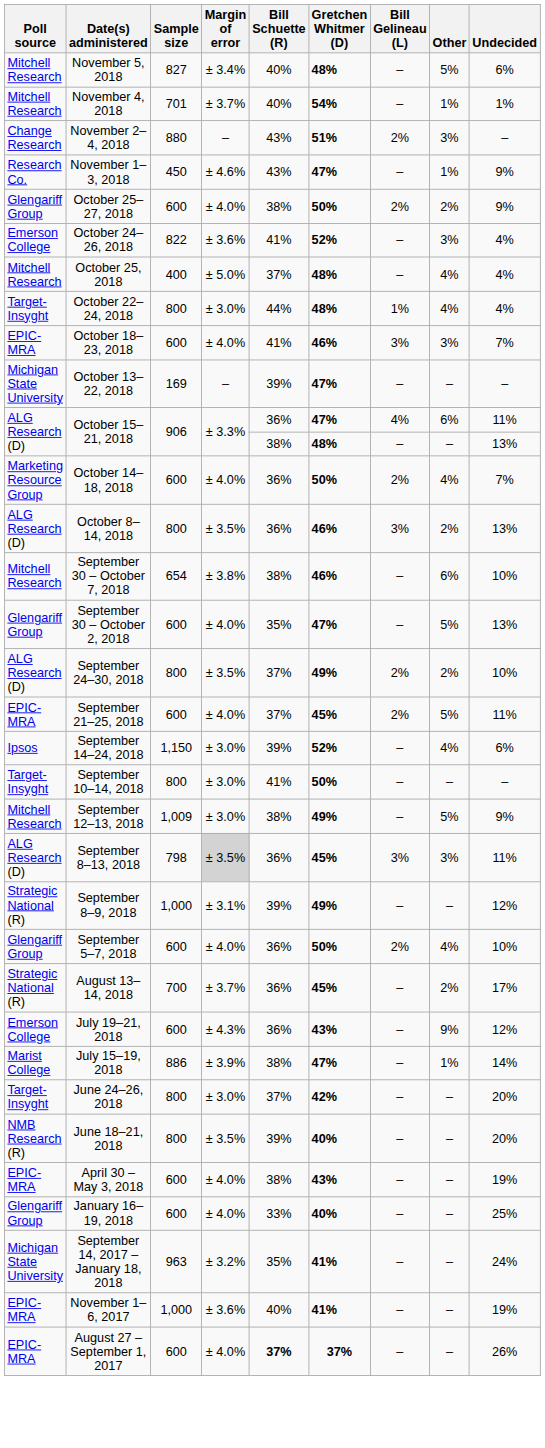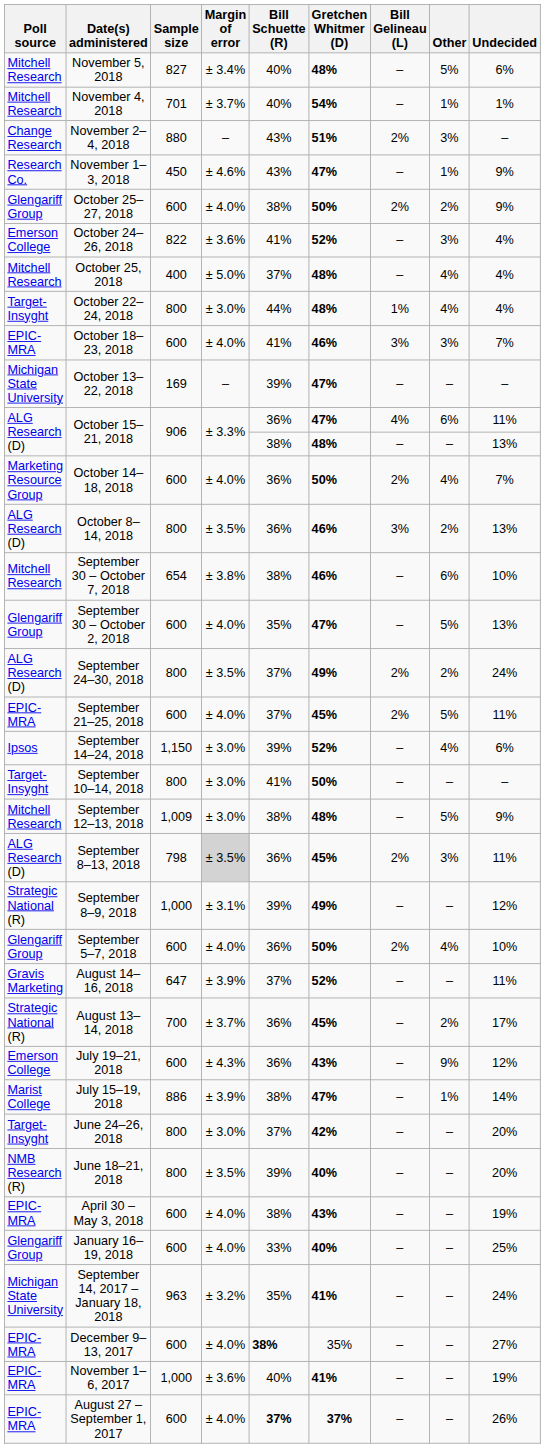September 24–30, 2018 | Undecided: 10% -> 24%
September 12–13, 2018 | Gretchen Whitmer (D): 49% -> 48%
September 8–13, 2018 | Bill Gelineau (L): 3% -> 2%
+ row: Gravis Marketing | August 14–16, 2018 | 647 | ± 3.9% | 37% | 52% | – | – | 11%
+ row: EPIC-MRA | December 9–13, 2017 | 600 | ± 4.0% | 38% | 35% | – | – | 27%
